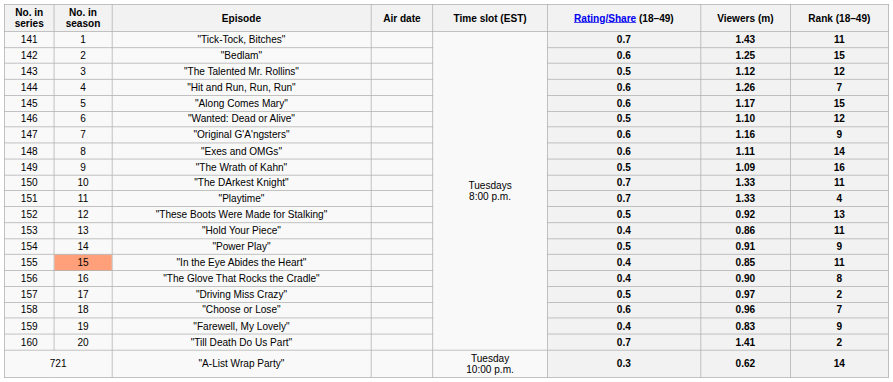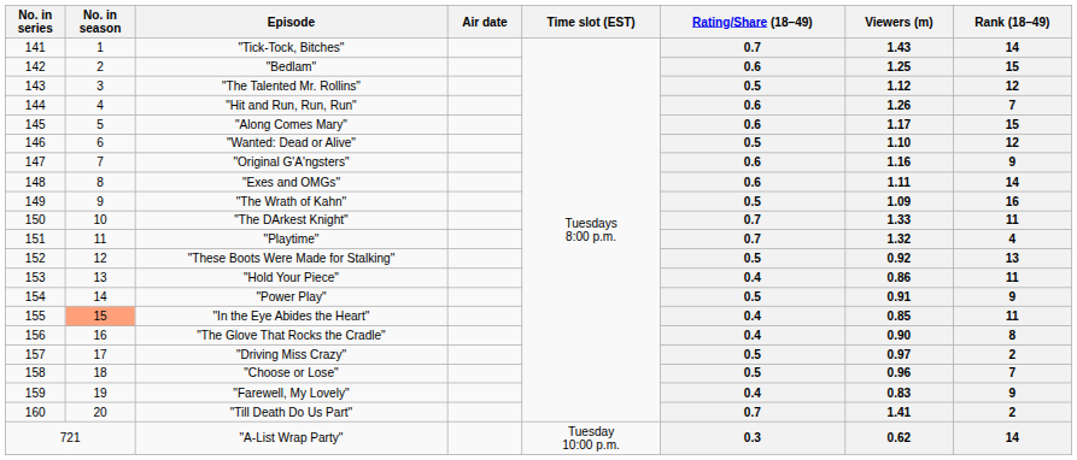"Tick-Tock, Bitches" | Rank (18–49): 11 -> 14
"Playtime" | Viewers (m): 1.33 -> 1.32
"Choose or Lose" | Rating/Share (18–49): 0.6 -> 0.5
